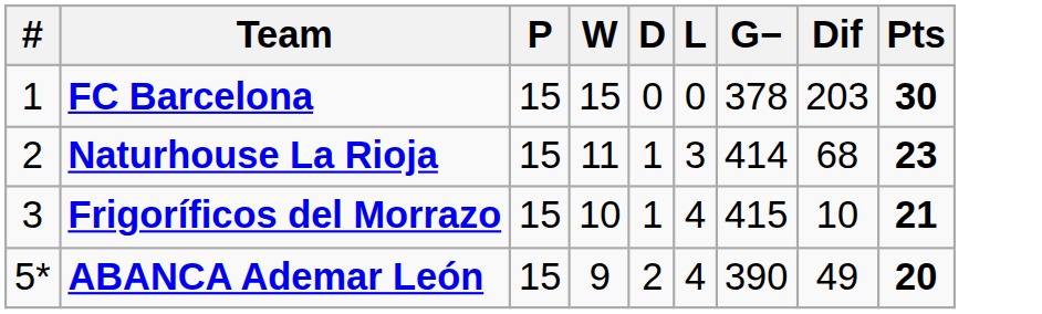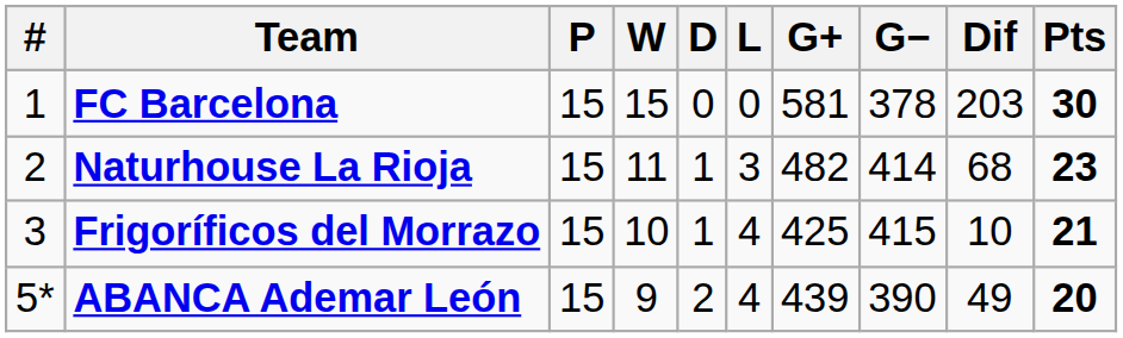+ column: G+ | 581 | 482 | 425 | 439
